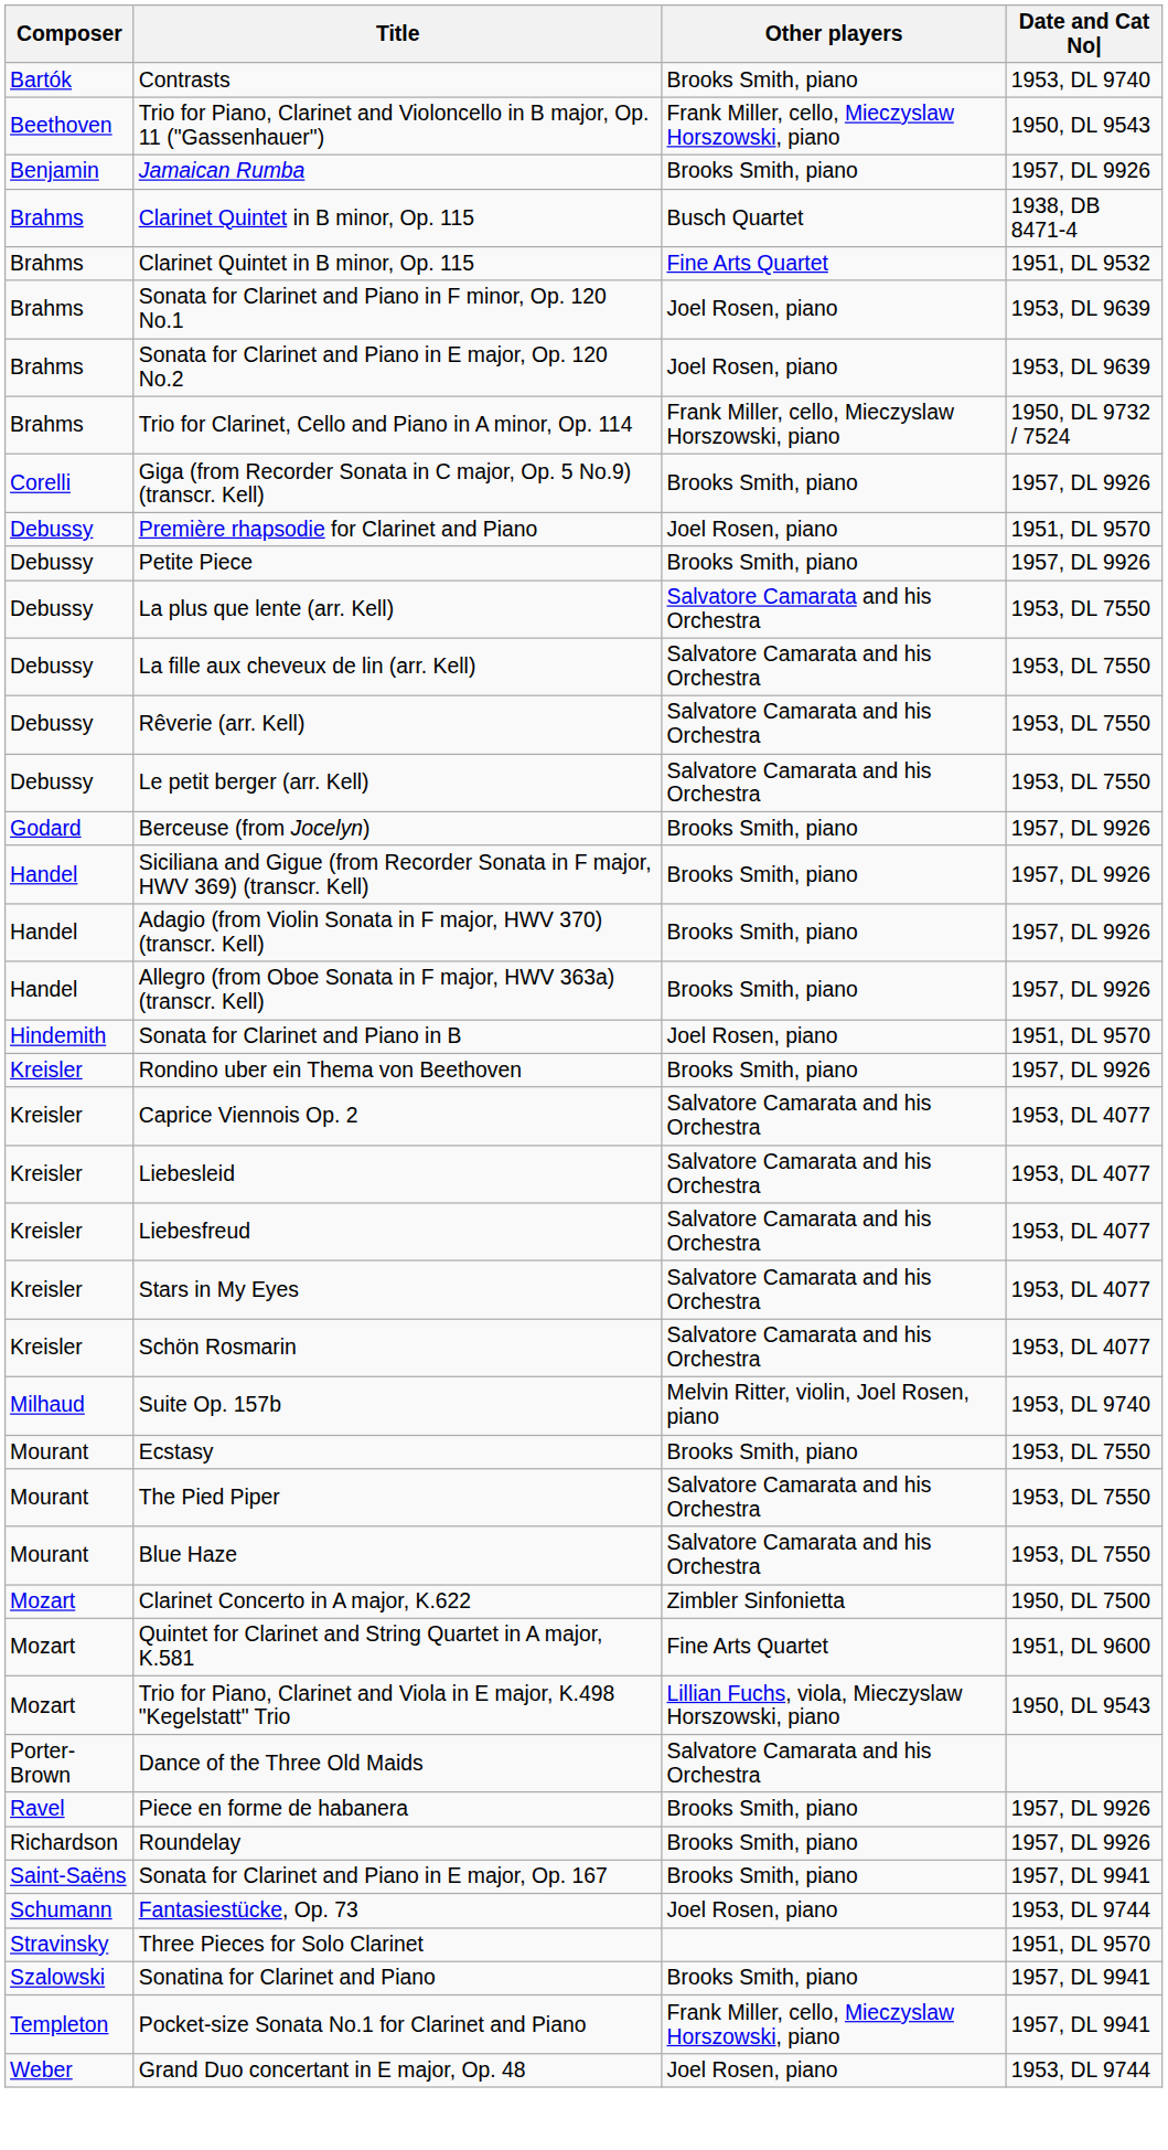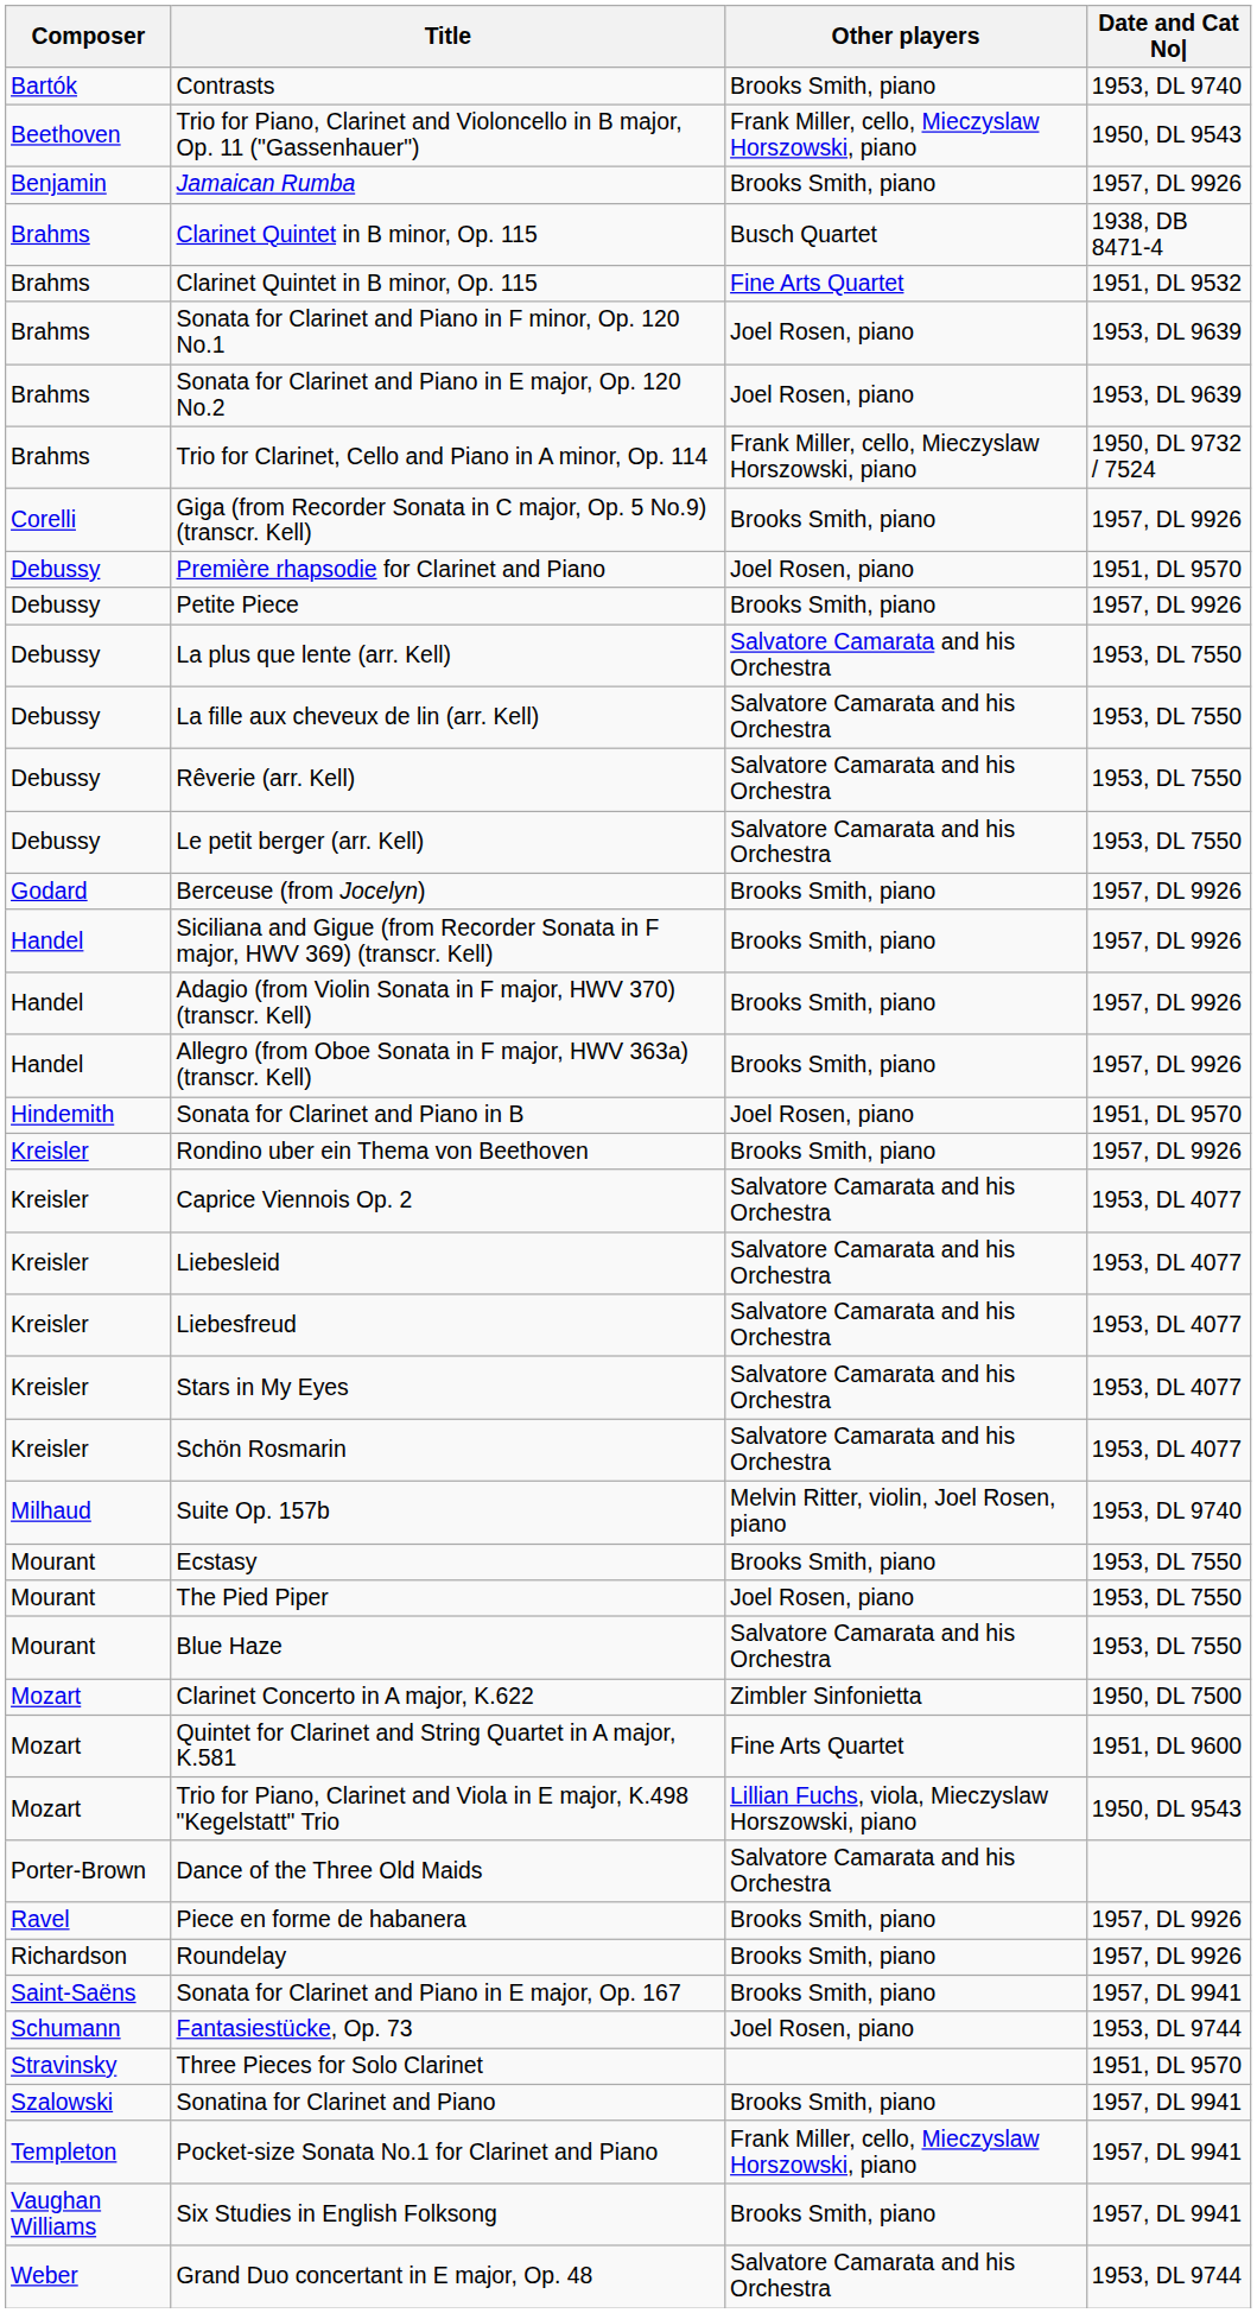The Pied Piper | Other players: Salvatore Camarata and his Orchestra -> Joel Rosen, piano
+ row: Vaughan Williams | Six Studies in English Folksong | Brooks Smith, piano | 1957, DL 9941
Grand Duo concertant in E major, Op. 48 | Other players: Joel Rosen, piano -> Salvatore Camarata and his Orchestra
